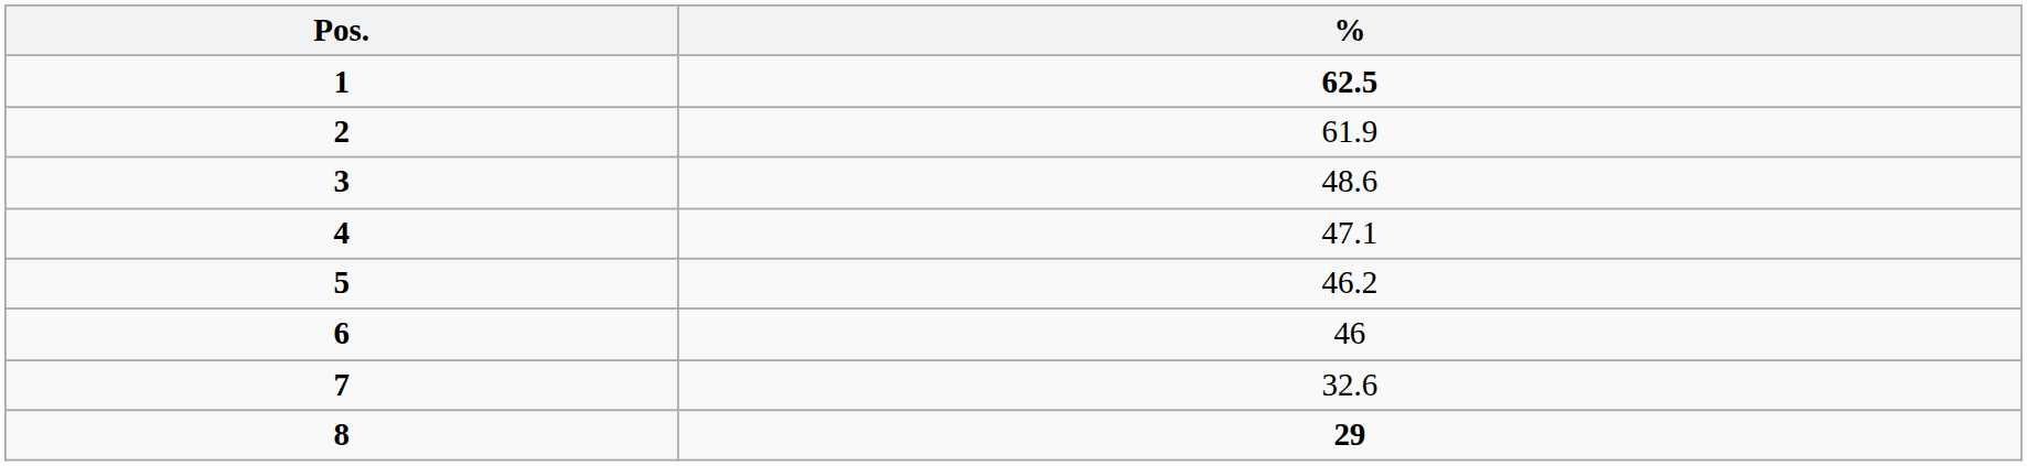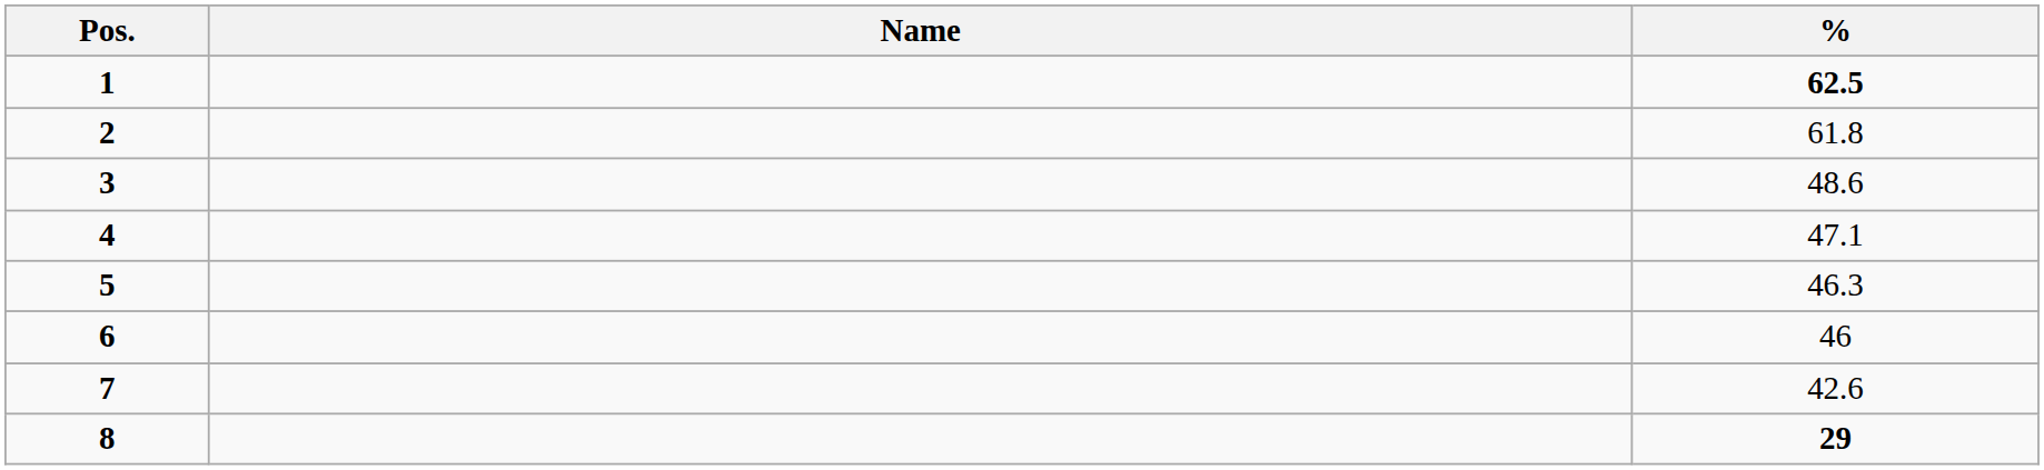+ column: Name
2 | %: 61.9 -> 61.8
5 | %: 46.2 -> 46.3
7 | %: 32.6 -> 42.6
